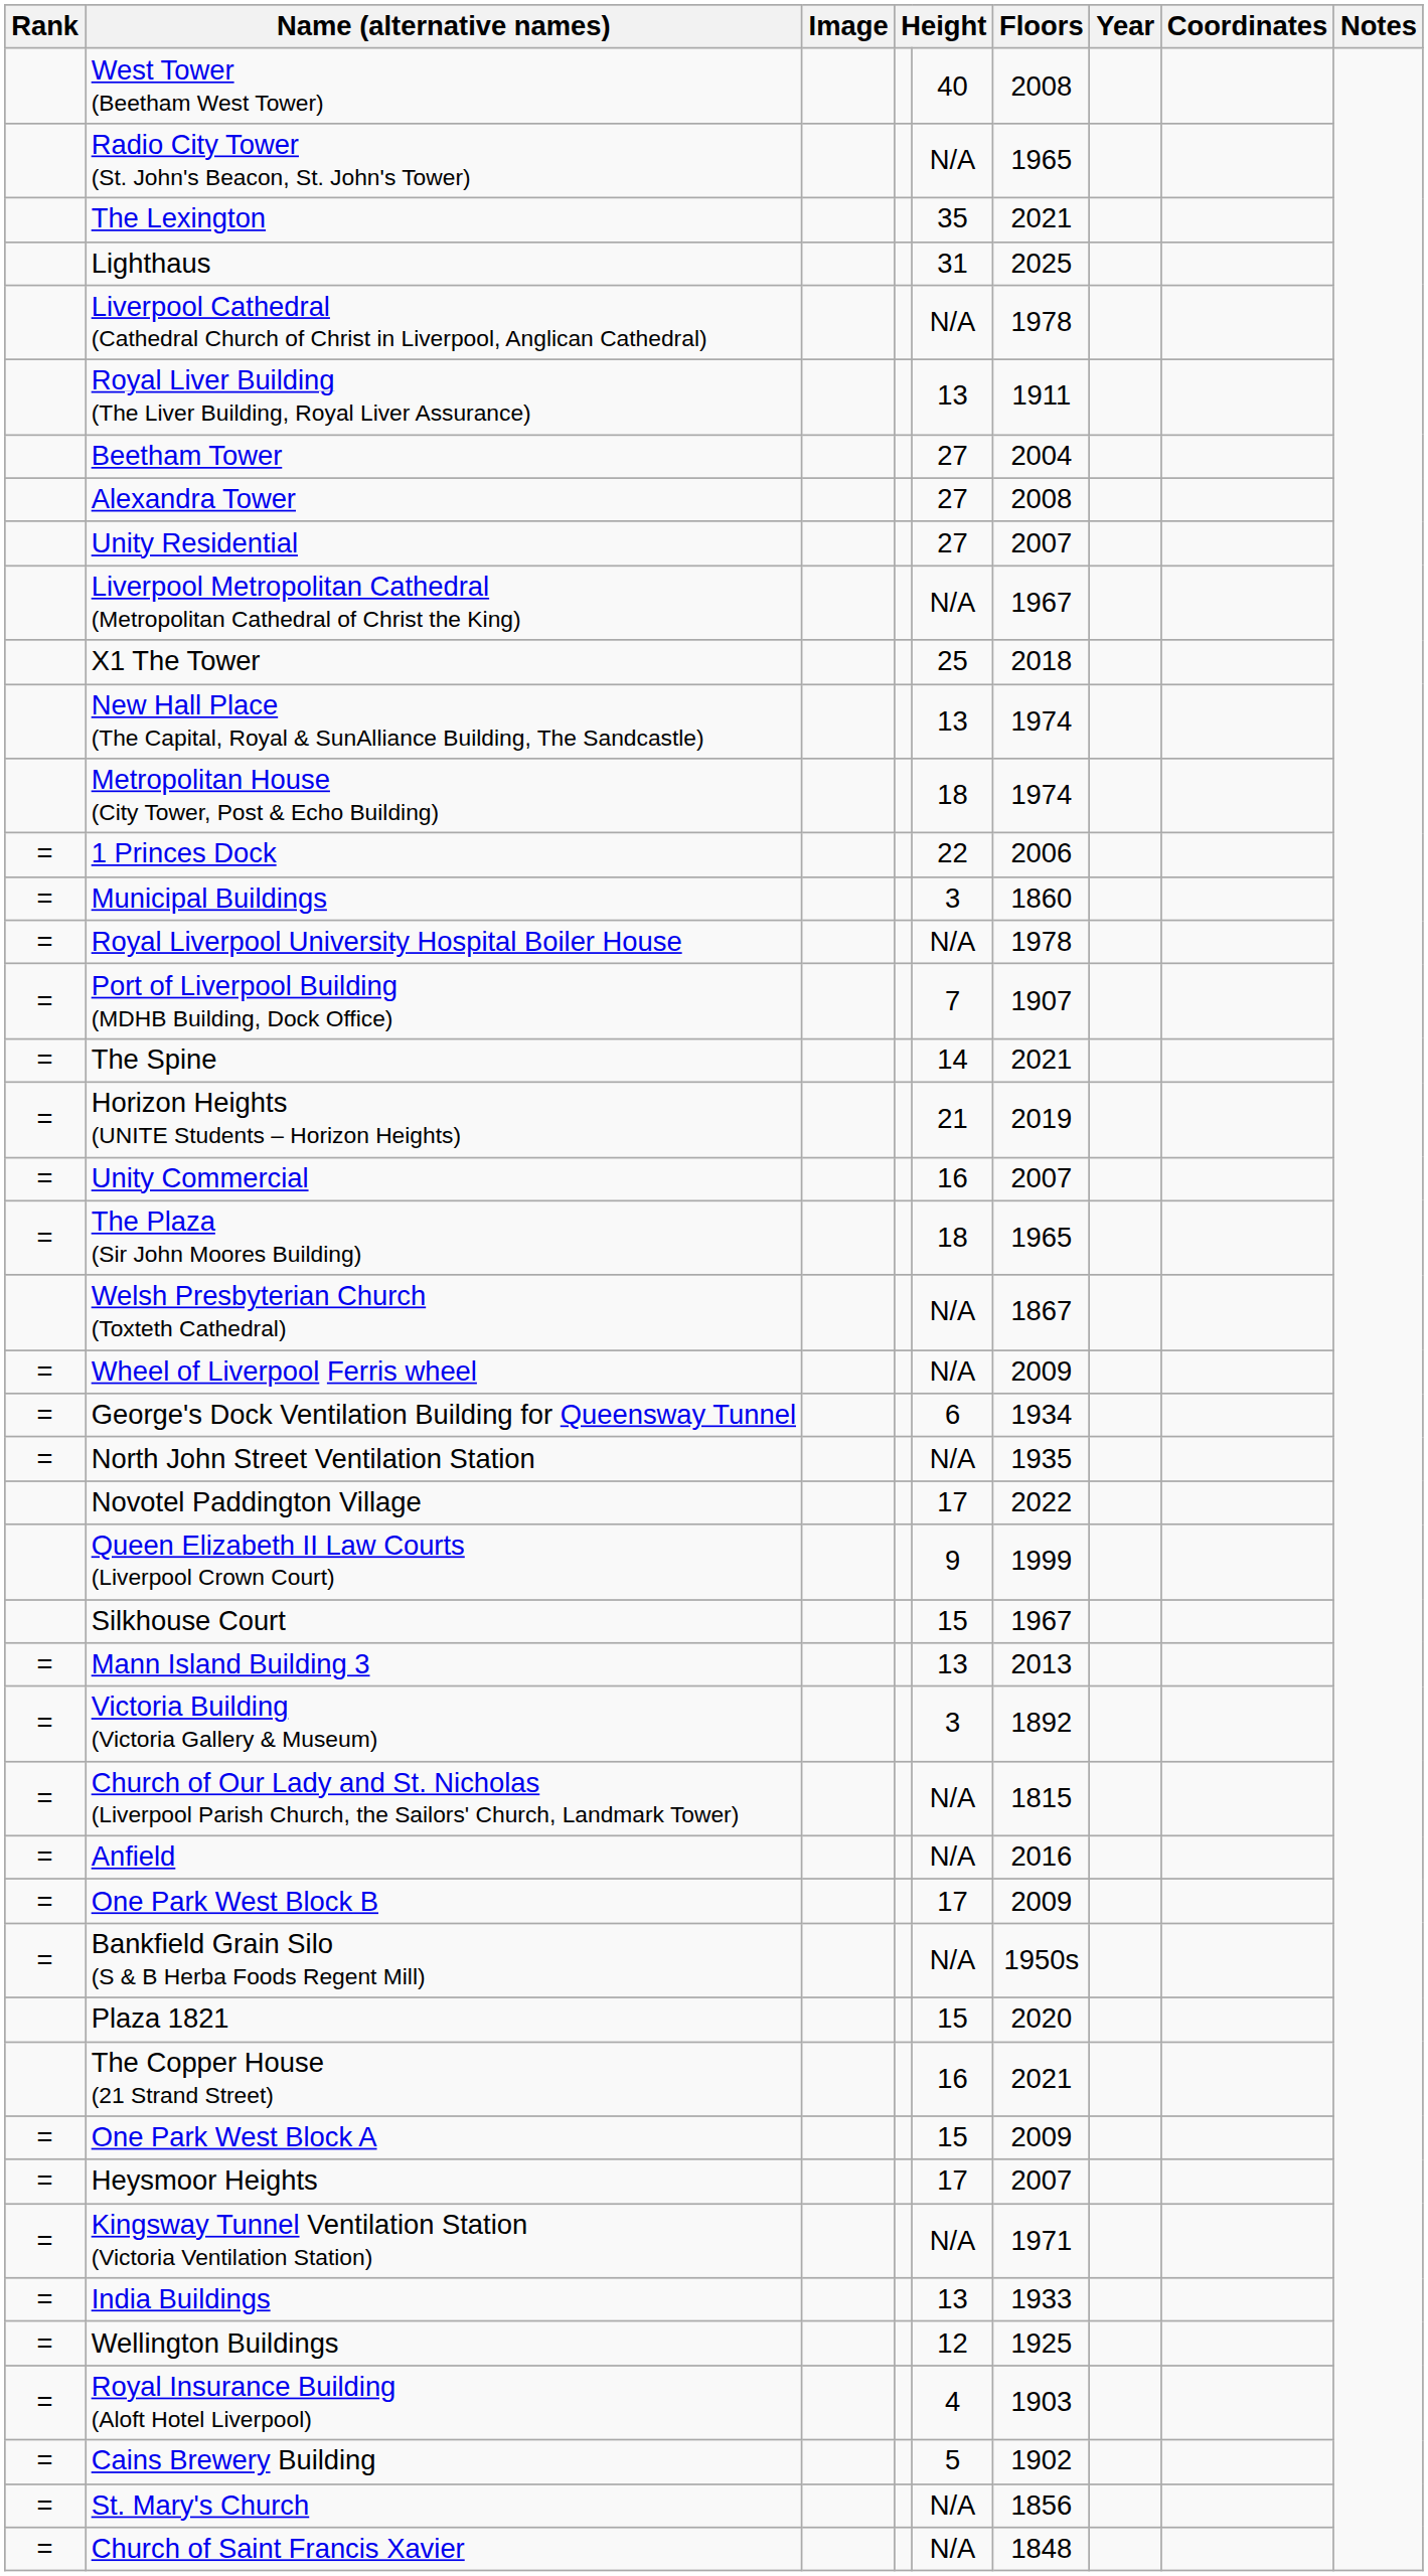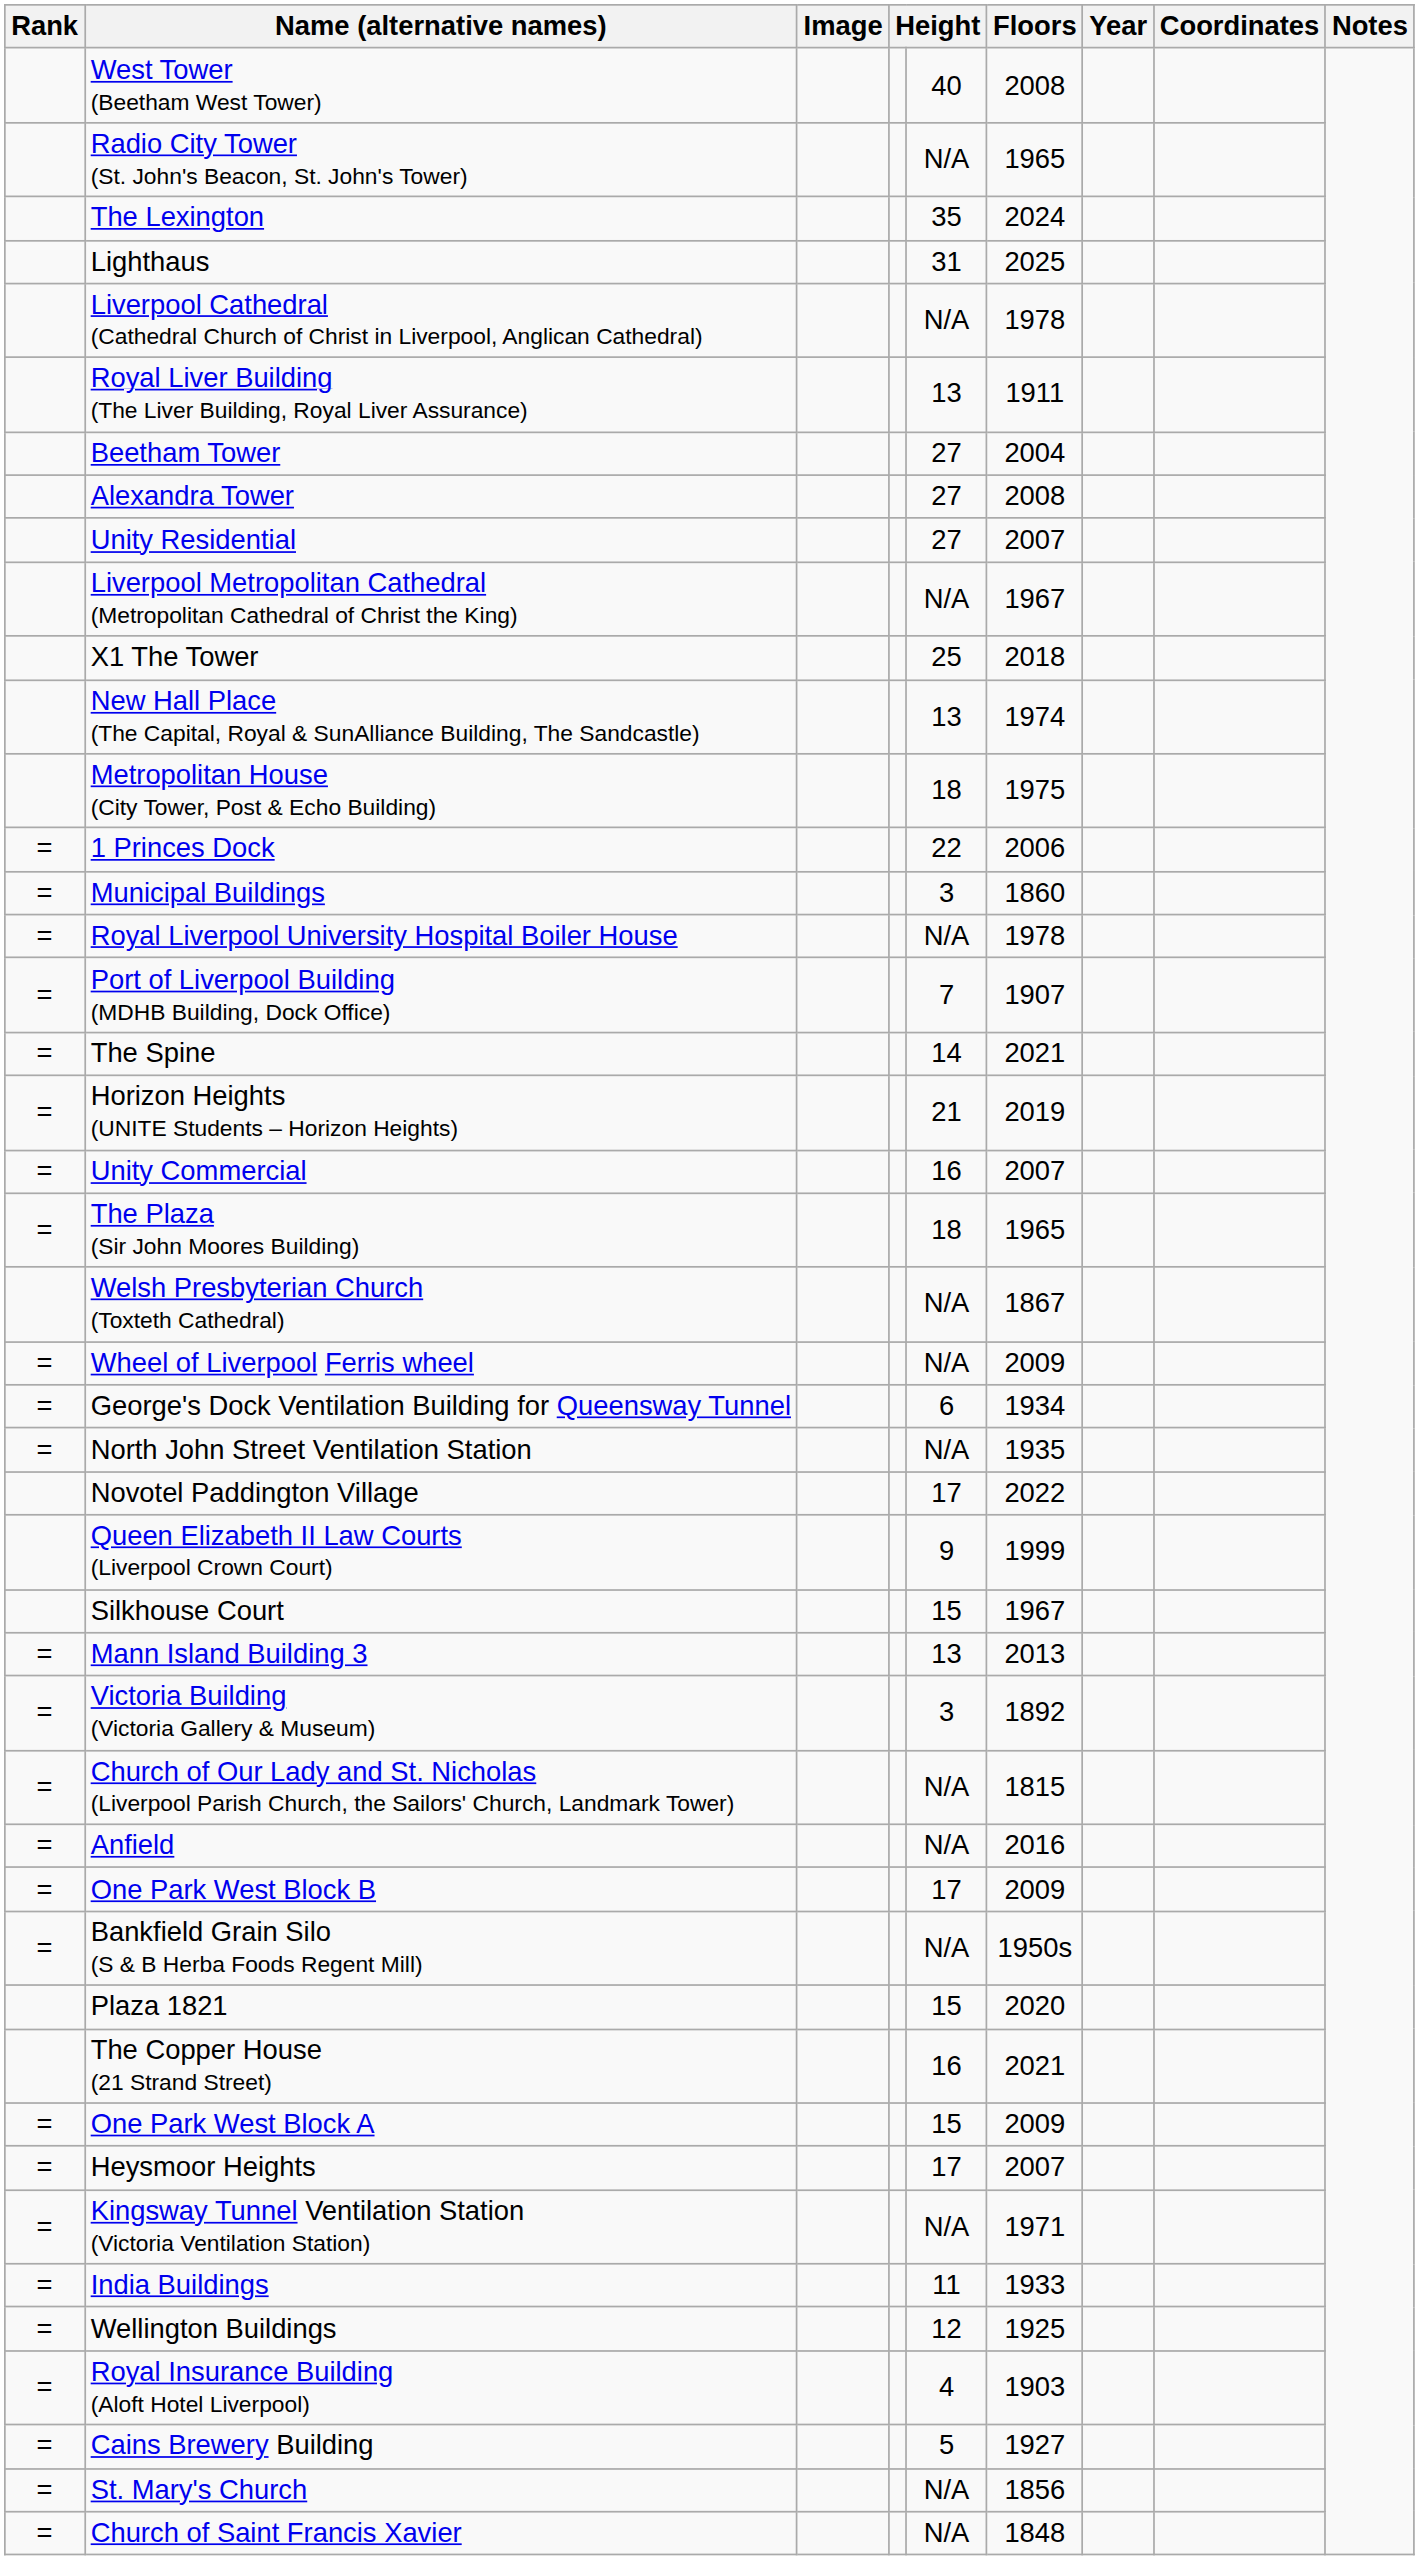The Lexington | Floors: 2021 -> 2024
Metropolitan House (City Tower, Post & Echo Building) | Floors: 1974 -> 1975
India Buildings | column 5: 13 -> 11
Cains Brewery Building | Floors: 1902 -> 1927
